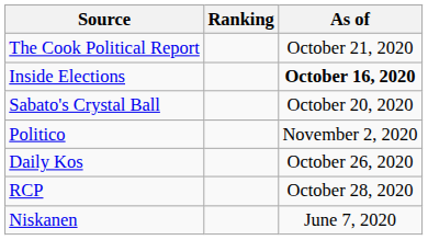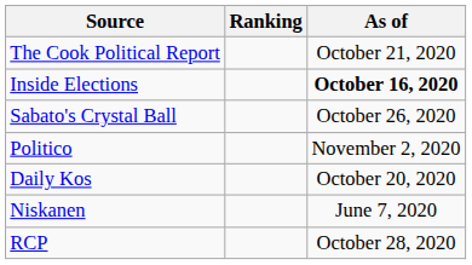Sabato's Crystal Ball | As of: October 20, 2020 -> October 26, 2020
Daily Kos | As of: October 26, 2020 -> October 20, 2020
rows swapped: RCP <-> Niskanen
